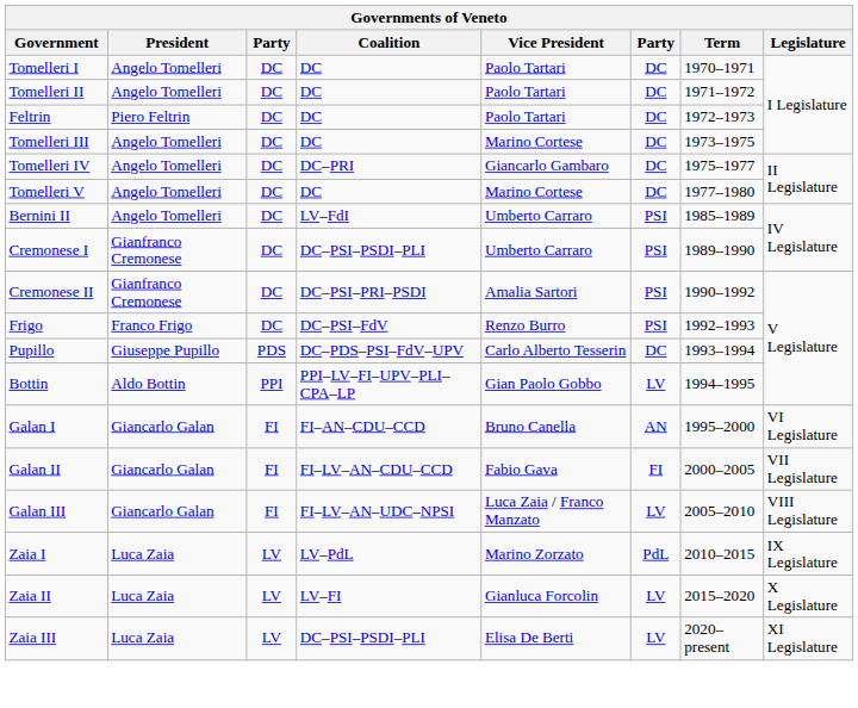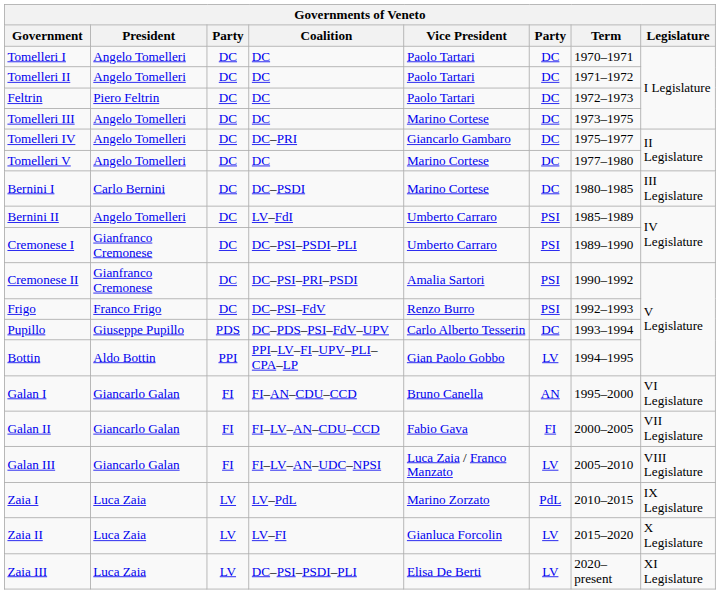+ row: Bernini I | Carlo Bernini | DC | DC–PSDI | Marino Cortese | DC | 1980–1985 | III Legislature
